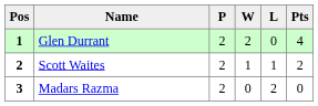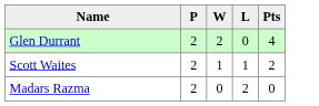- column: Pos | 1 | 2 | 3
